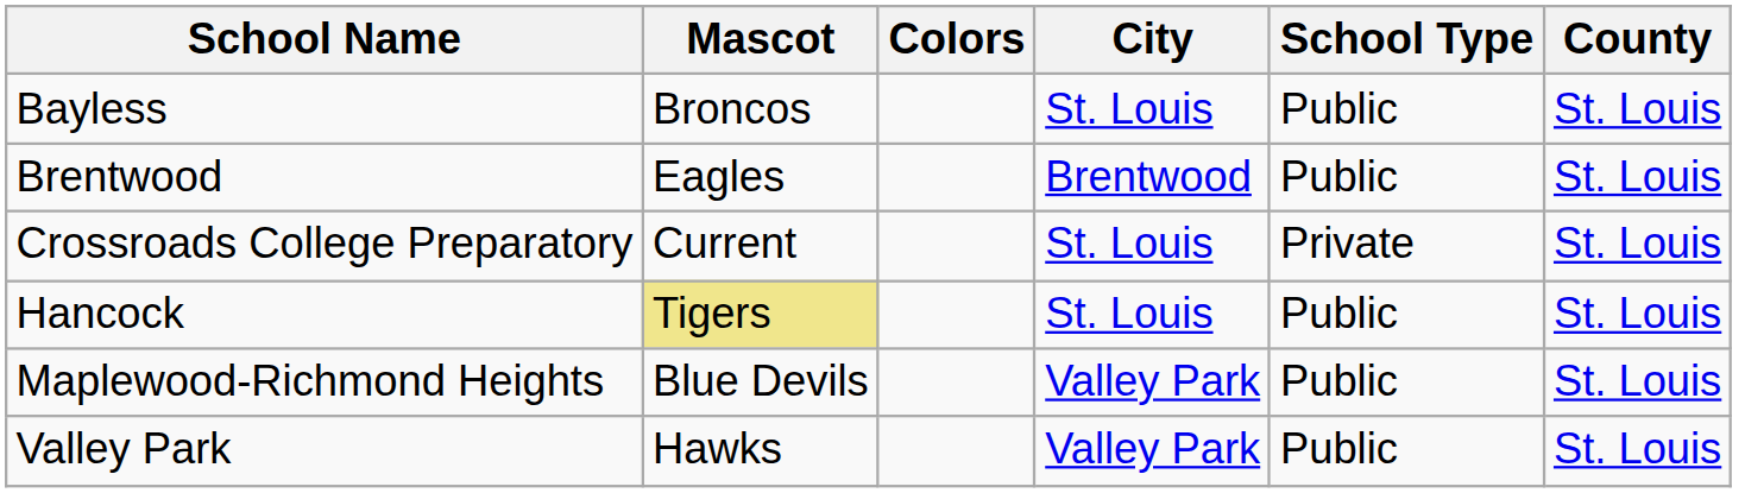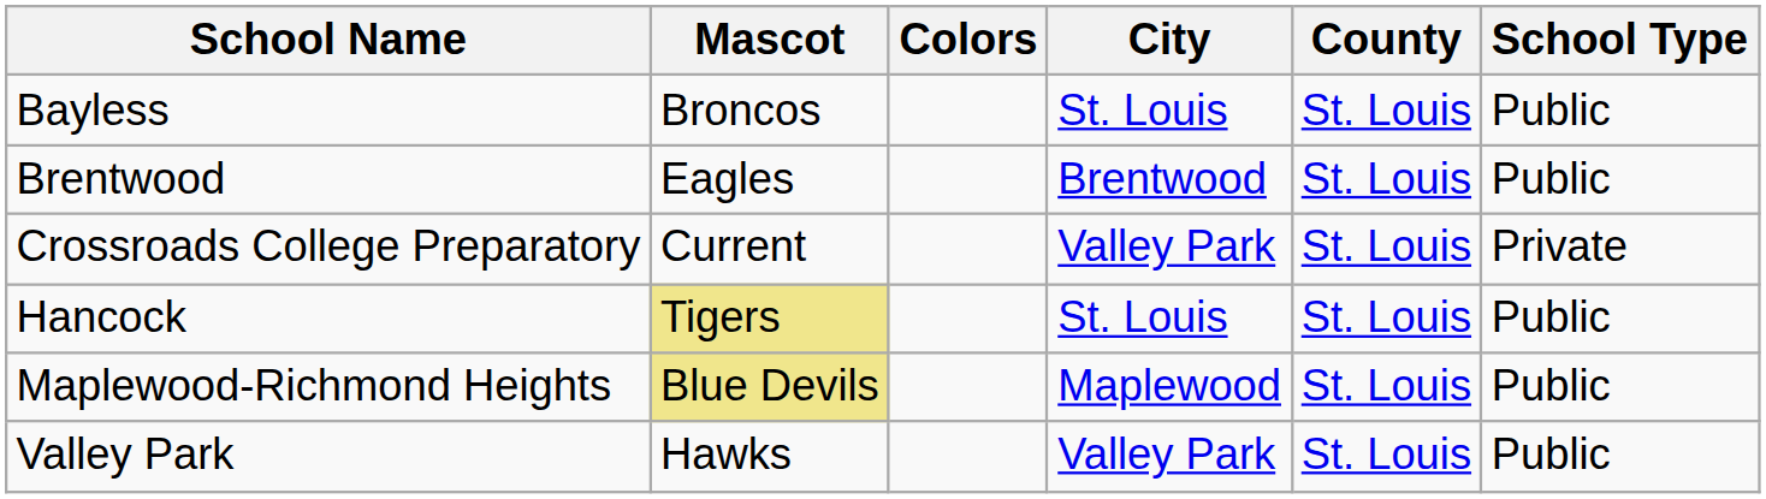columns swapped: County <-> School Type
Crossroads College Preparatory | City: St. Louis -> Valley Park
Maplewood-Richmond Heights | Mascot: no background -> khaki background
Maplewood-Richmond Heights | City: Valley Park -> Maplewood
